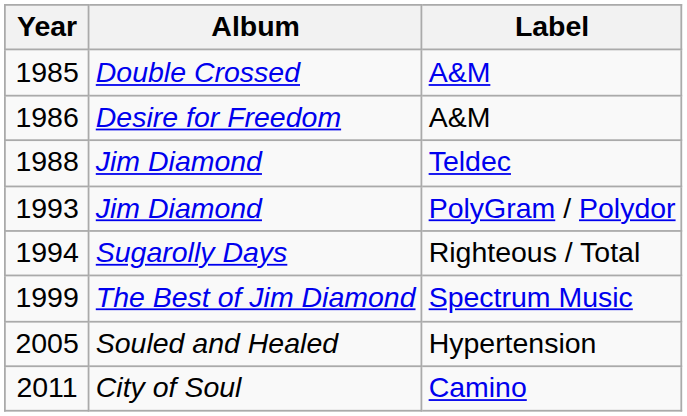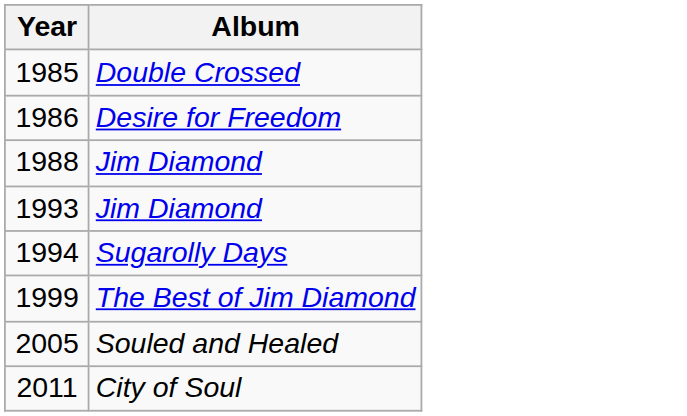- column: Label | A&M | A&M | Teldec | PolyGram / Polydor | Righteous / Total | Spectrum Music | Hypertension | Camino
